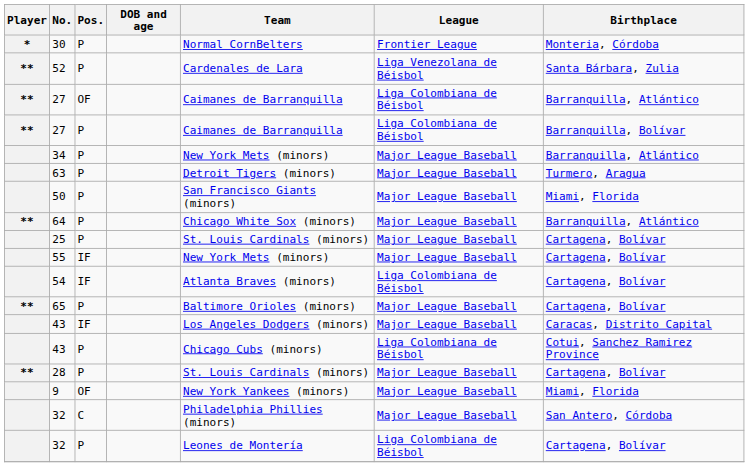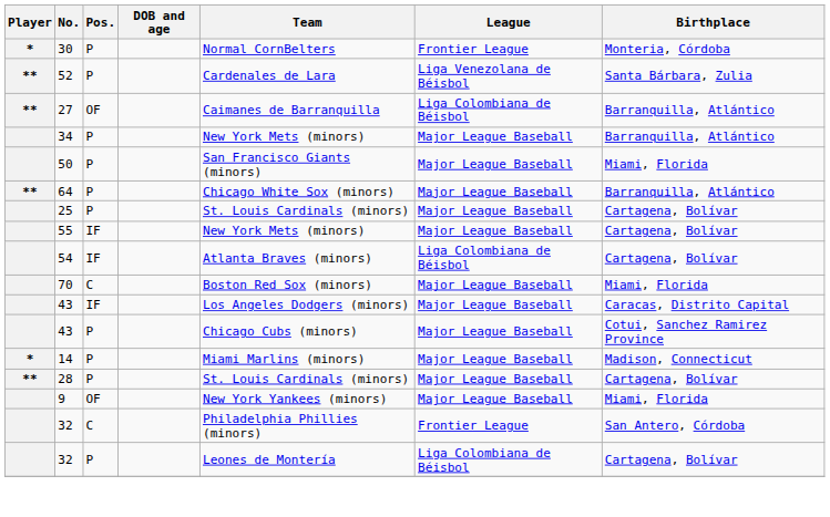- row: ** | 27 | P | Caimanes de Barranquilla | Liga Colombiana de Béisbol | Barranquilla, Bolívar
- row: 63 | P | Detroit Tigers (minors) | Major League Baseball | Turmero, Aragua
- row: ** | 65 | P | Baltimore Orioles (minors) | Major League Baseball | Cartagena, Bolívar
+ row: 70 | C | Boston Red Sox (minors) | Major League Baseball | Miami, Florida
43 / P | League: Liga Colombiana de Béisbol -> Major League Baseball
+ row: * | 14 | P | Miami Marlins (minors) | Major League Baseball | Madison, Connecticut
32 / C | League: Major League Baseball -> Frontier League
